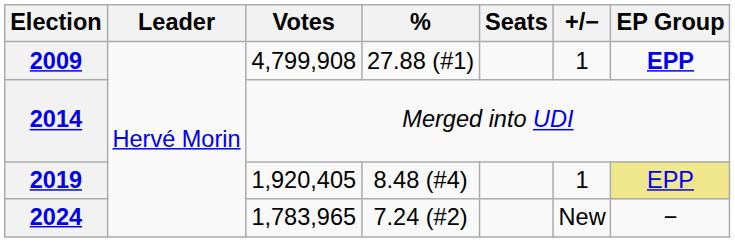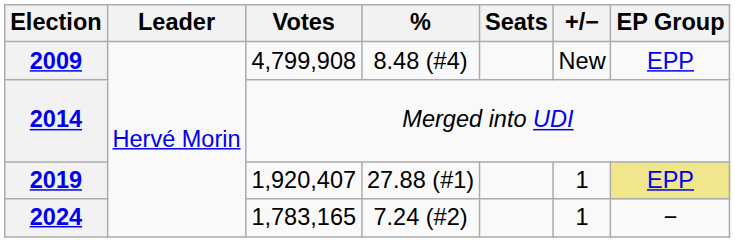2009 | %: 27.88 (#1) -> 8.48 (#4)
2009 | +/−: 1 -> New
2009 | EP Group: bold -> normal
2019 | Votes: 1,920,405 -> 1,920,407
2019 | %: 8.48 (#4) -> 27.88 (#1)
2024 | Votes: 1,783,965 -> 1,783,165
2024 | +/−: New -> 1
